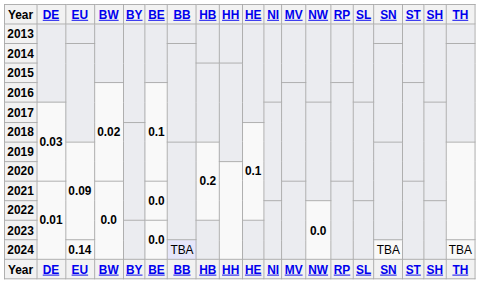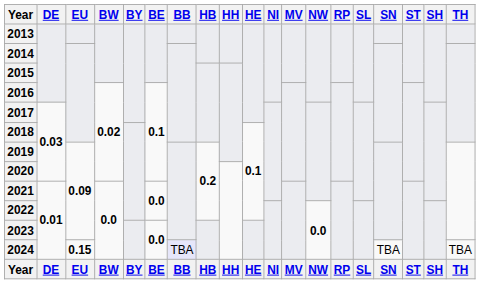2024 | EU: 0.14 -> 0.15
